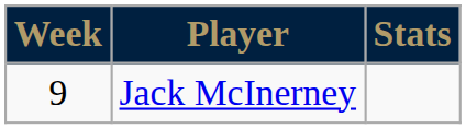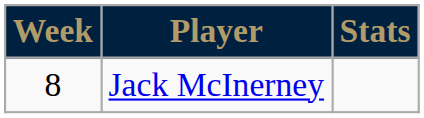Jack McInerney | Week: 9 -> 8
